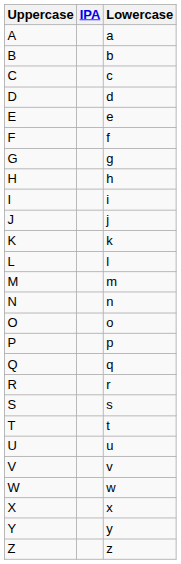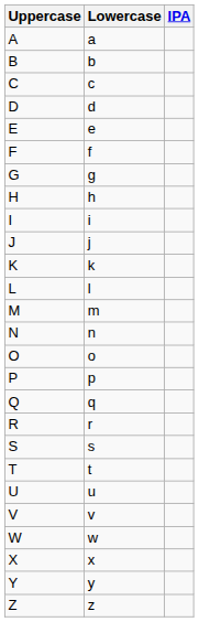columns swapped: Lowercase <-> IPA
